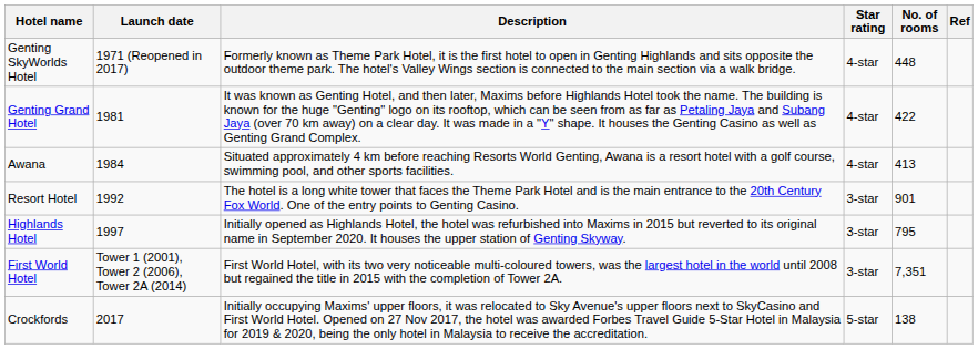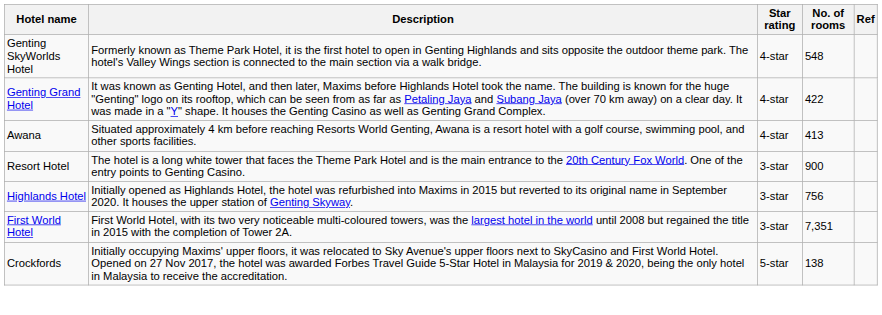- column: Launch date | 1971 (Reopened in 2017) | 1981 | 1984 | 1992 | 1997 | Tower 1 (2001), Tower 2 (2006), Tower 2A (2014) | 2017
Genting SkyWorlds Hotel | No. of rooms: 448 -> 548
Resort Hotel | No. of rooms: 901 -> 900
Highlands Hotel | No. of rooms: 795 -> 756
